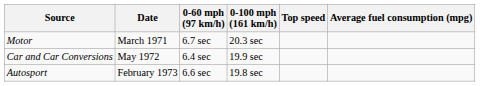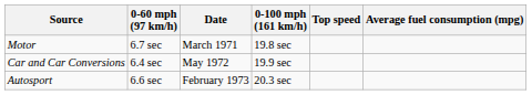columns swapped: Date <-> 0-60 mph (97 km/h)
Motor | 0-100 mph (161 km/h): 20.3 sec -> 19.8 sec
Autosport | 0-100 mph (161 km/h): 19.8 sec -> 20.3 sec
